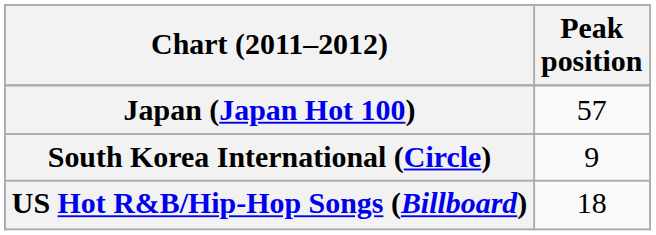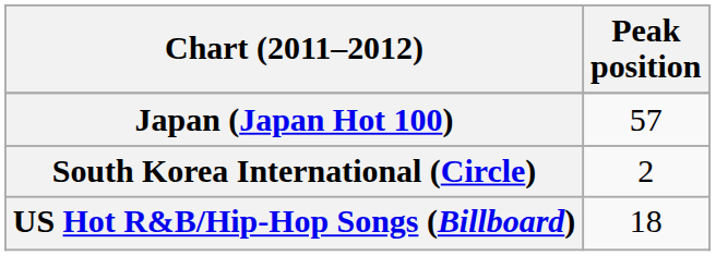South Korea International (Circle) | Peak position: 9 -> 2
